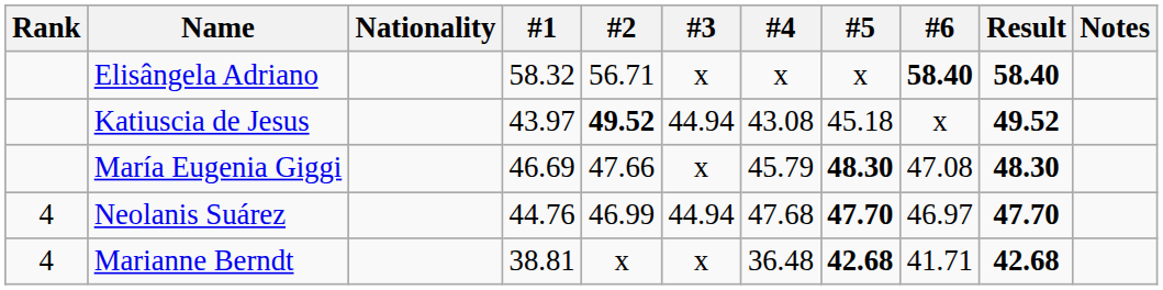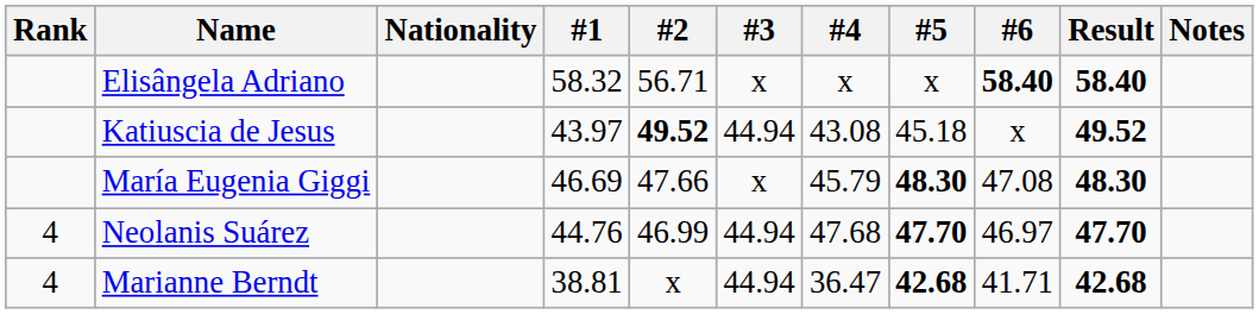Marianne Berndt | #3: x -> 44.94
Marianne Berndt | #4: 36.48 -> 36.47
